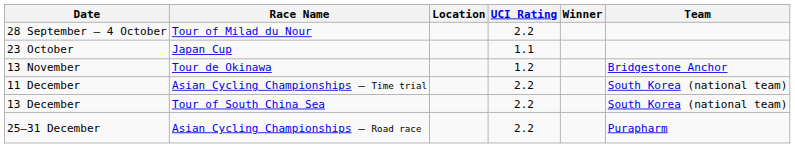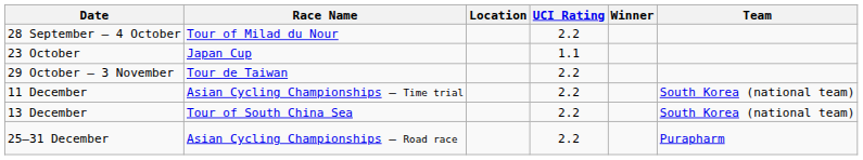+ row: 29 October – 3 November | Tour de Taiwan | 2.2
- row: 13 November | Tour de Okinawa | 1.2 | Bridgestone Anchor
